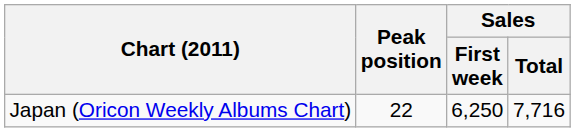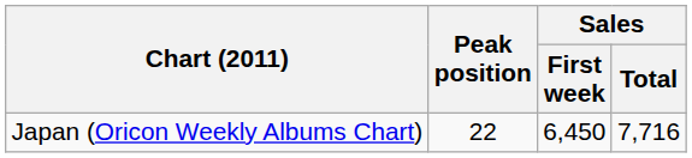Japan (Oricon Weekly Albums Chart) | Sales / First week: 6,250 -> 6,450
